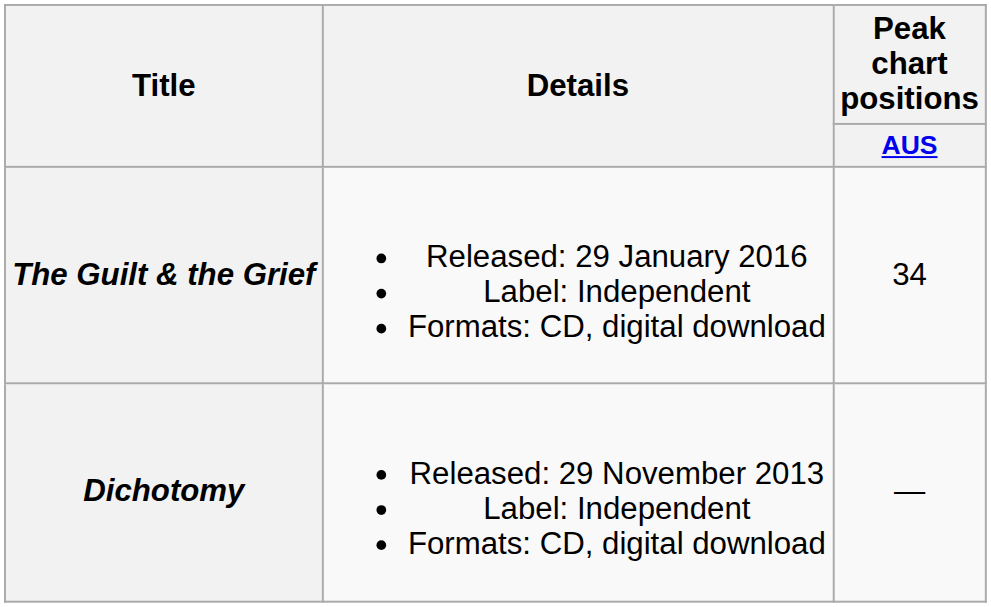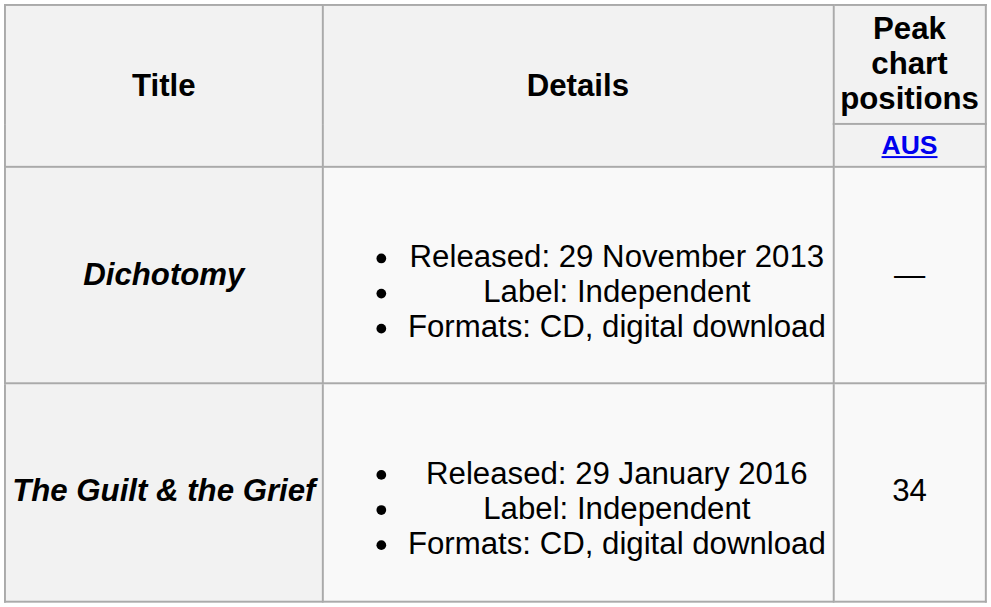rows swapped: Dichotomy <-> The Guilt & the Grief
